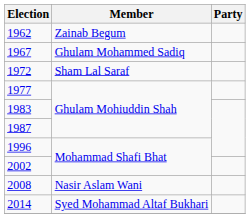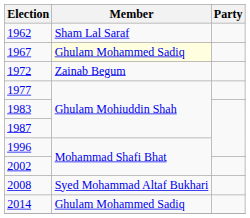1962 | Member: Zainab Begum -> Sham Lal Saraf
1967 | Member: no background -> lightyellow background
1972 | Member: Sham Lal Saraf -> Zainab Begum
2008 | Member: Nasir Aslam Wani -> Syed Mohammad Altaf Bukhari
2014 | Member: Syed Mohammad Altaf Bukhari -> Ghulam Mohammed Sadiq
